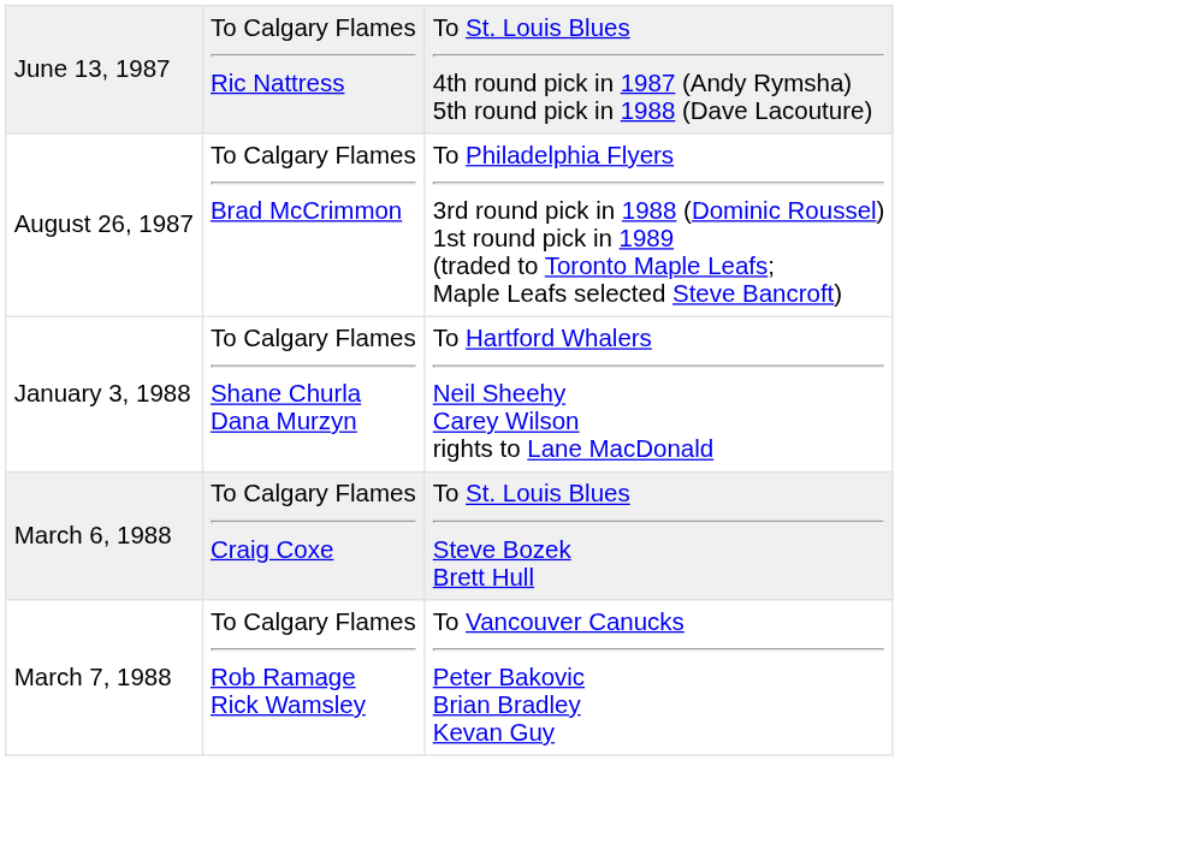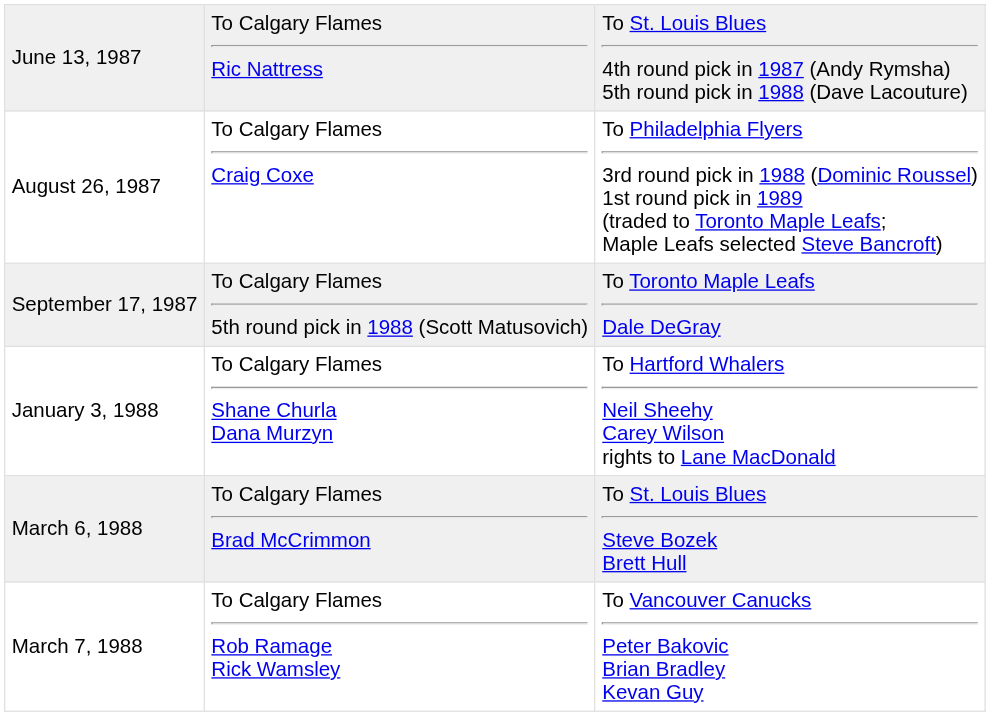August 26, 1987 | column 2: To Calgary Flames Brad McCrimmon -> To Calgary Flames Craig Coxe
+ row: September 17, 1987 | To Calgary Flames 5th round pick in 1988 (Scott Matusovich) | To Toronto Maple Leafs Dale DeGray
March 6, 1988 | column 2: To Calgary Flames Craig Coxe -> To Calgary Flames Brad McCrimmon
